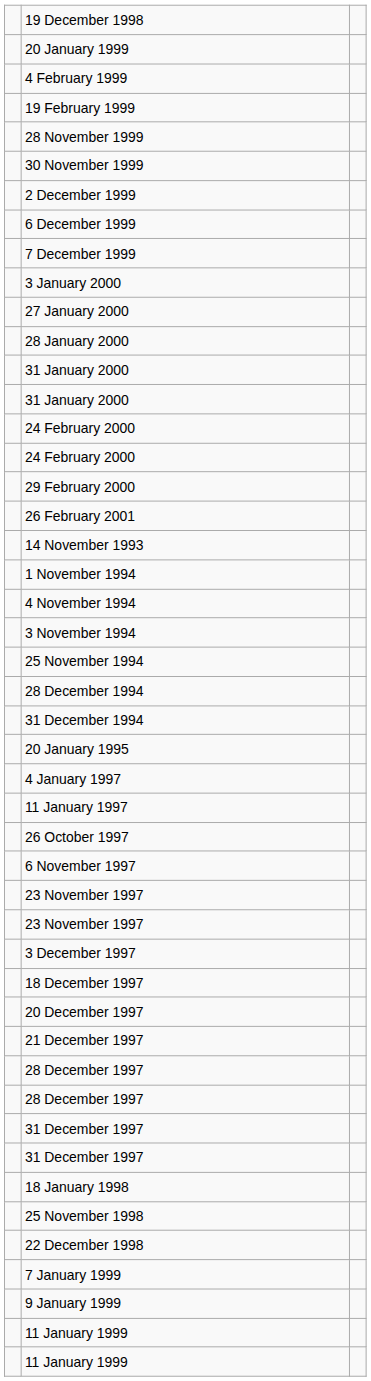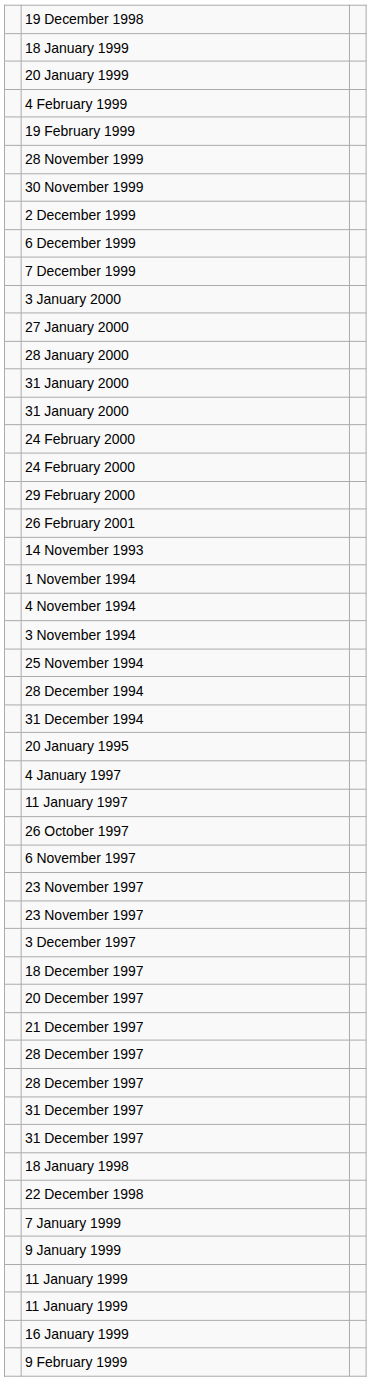+ row: 18 January 1999
- row: 25 November 1998
+ row: 16 January 1999
+ row: 9 February 1999
